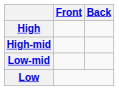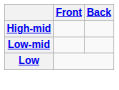- row: High
